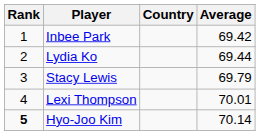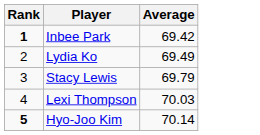- column: Country
Inbee Park | Rank: normal -> bold
Lydia Ko | Average: 69.44 -> 69.49
Lexi Thompson | Average: 70.01 -> 70.03
